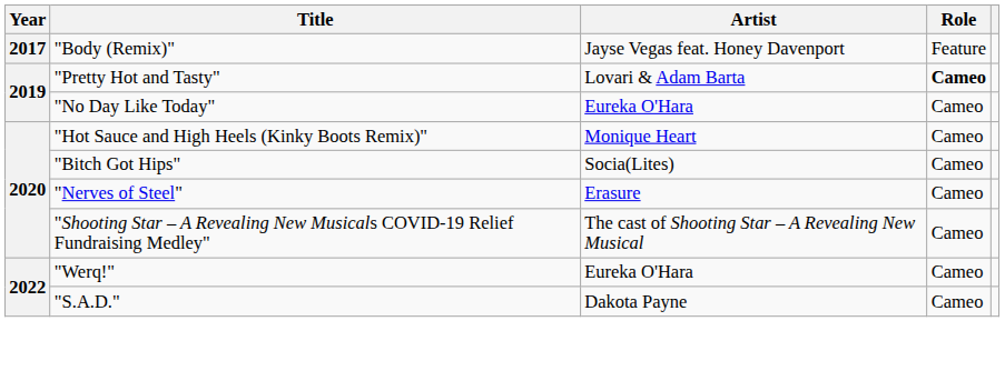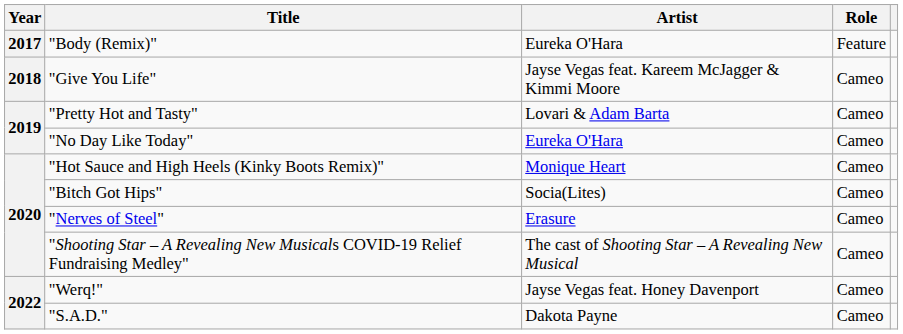"Body (Remix)" | Artist: Jayse Vegas feat. Honey Davenport -> Eureka O'Hara
+ row: 2018 | "Give You Life" | Jayse Vegas feat. Kareem McJagger & Kimmi Moore | Cameo
"Pretty Hot and Tasty" | Role: bold -> normal
"Werq!" | Artist: Eureka O'Hara -> Jayse Vegas feat. Honey Davenport
